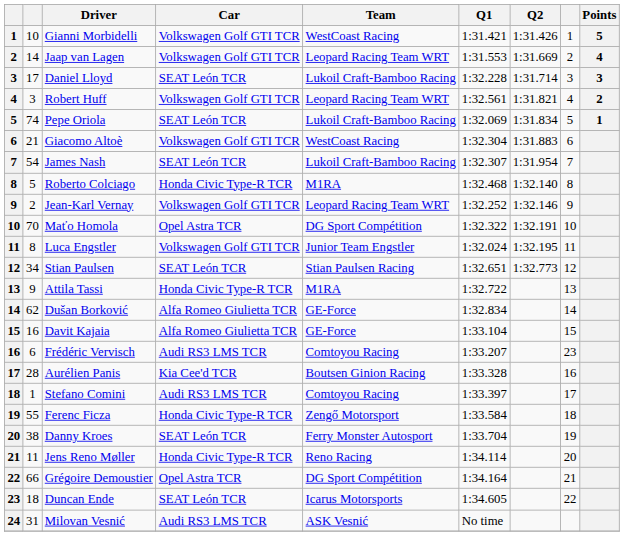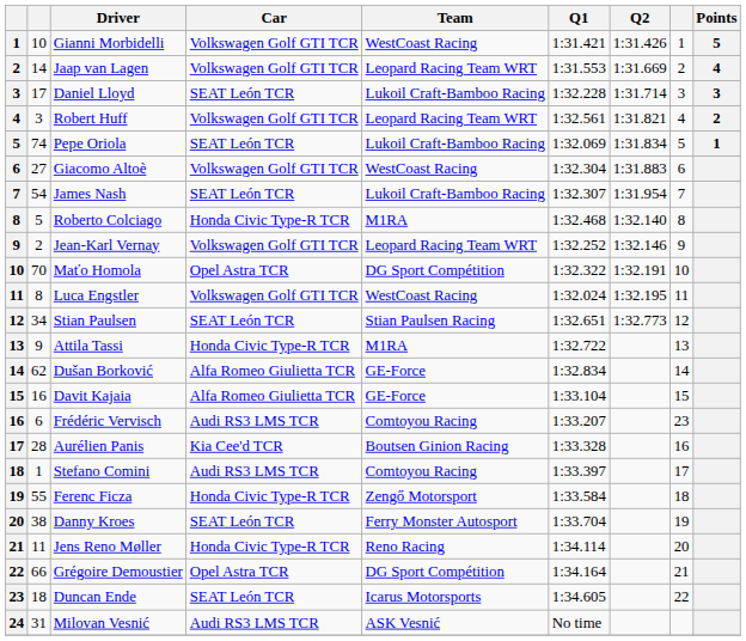Giacomo Altoè | column 2: 21 -> 27
Luca Engstler | Team: Junior Team Engstler -> WestCoast Racing
